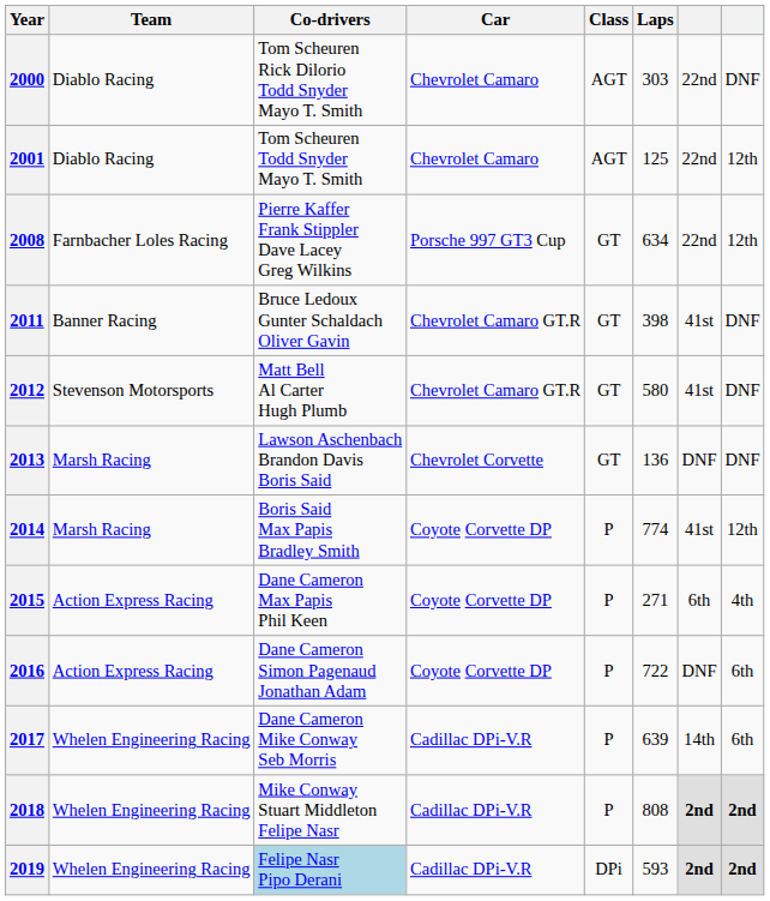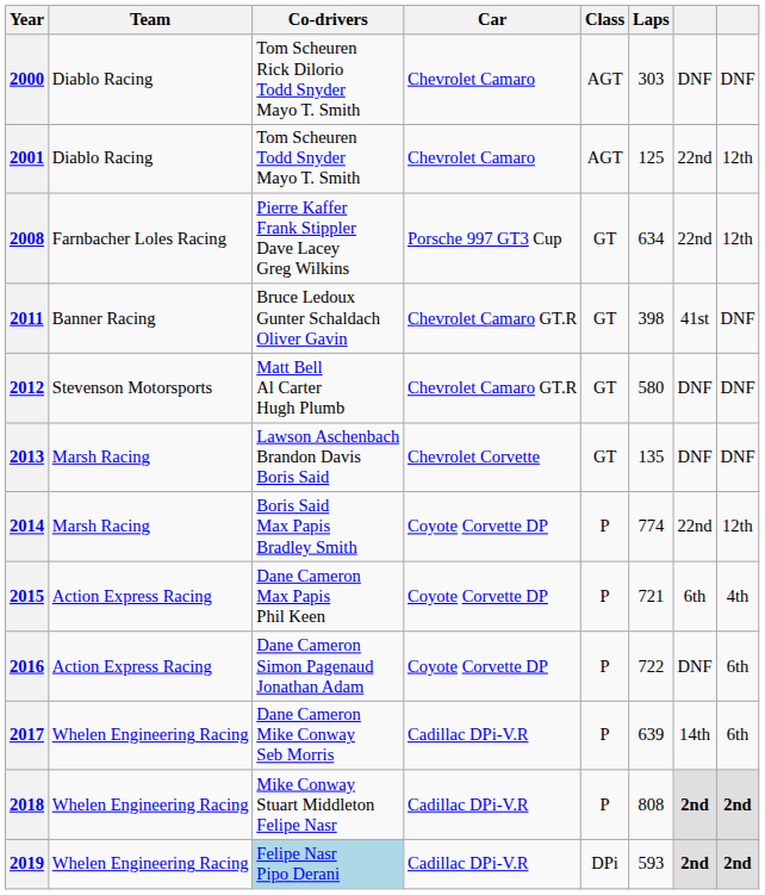2000 | column 7: 22nd -> DNF
2012 | column 7: 41st -> DNF
2013 | Laps: 136 -> 135
2014 | column 7: 41st -> 22nd
2015 | Laps: 271 -> 721
